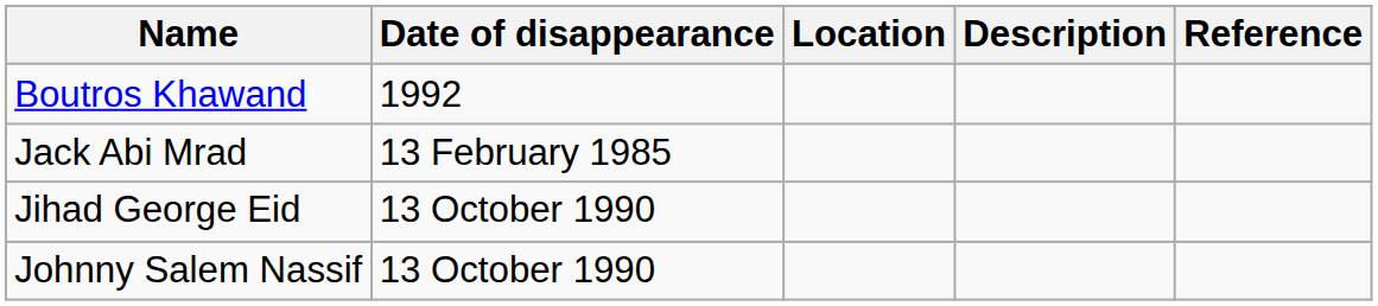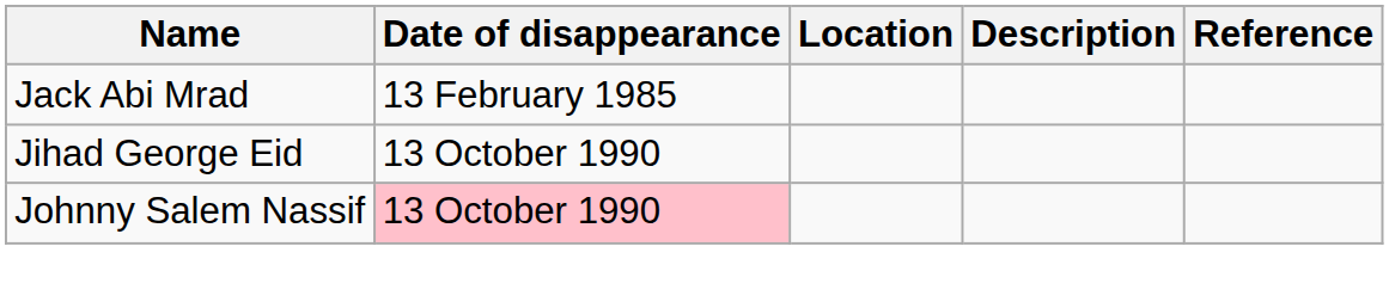- row: Boutros Khawand | 1992
Johnny Salem Nassif | Date of disappearance: no background -> pink background
